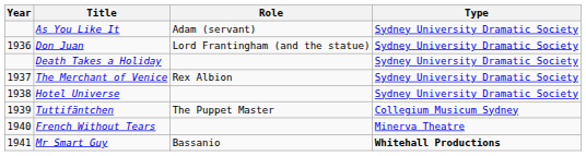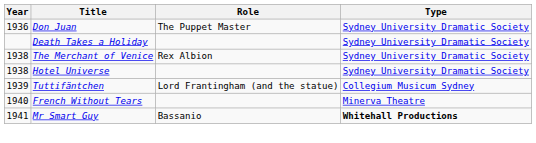- row: As You Like It | Adam (servant) | Sydney University Dramatic Society
Don Juan | Role: Lord Frantingham (and the statue) -> The Puppet Master
The Merchant of Venice | Year: 1937 -> 1938
Tuttifäntchen | Role: The Puppet Master -> Lord Frantingham (and the statue)
